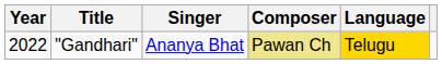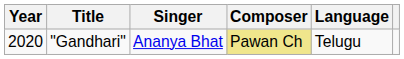"Gandhari" | Year: 2022 -> 2020
"Gandhari" | Language: gold background -> no background
